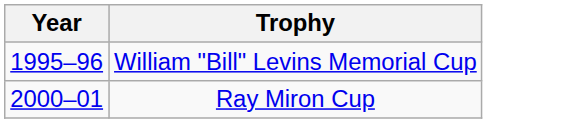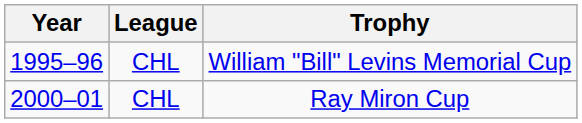+ column: League | CHL | CHL
